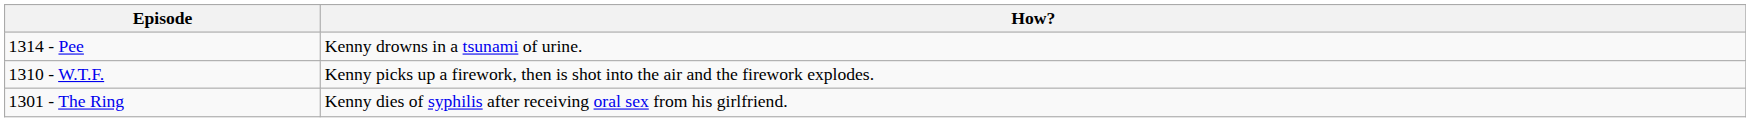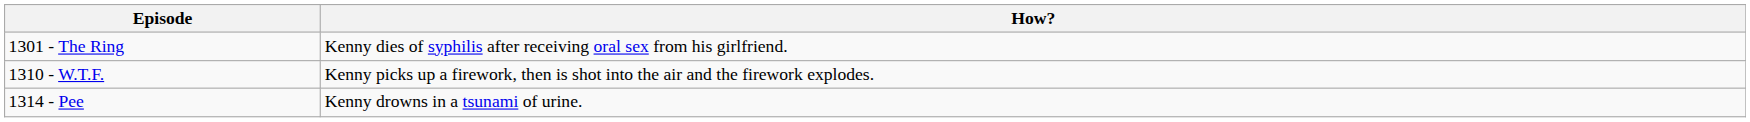rows swapped: 1301 - The Ring <-> 1314 - Pee
